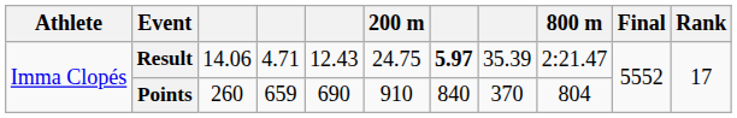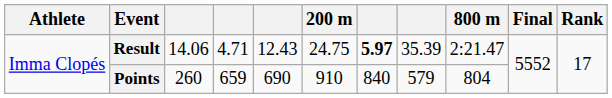Points | column 8: 370 -> 579
